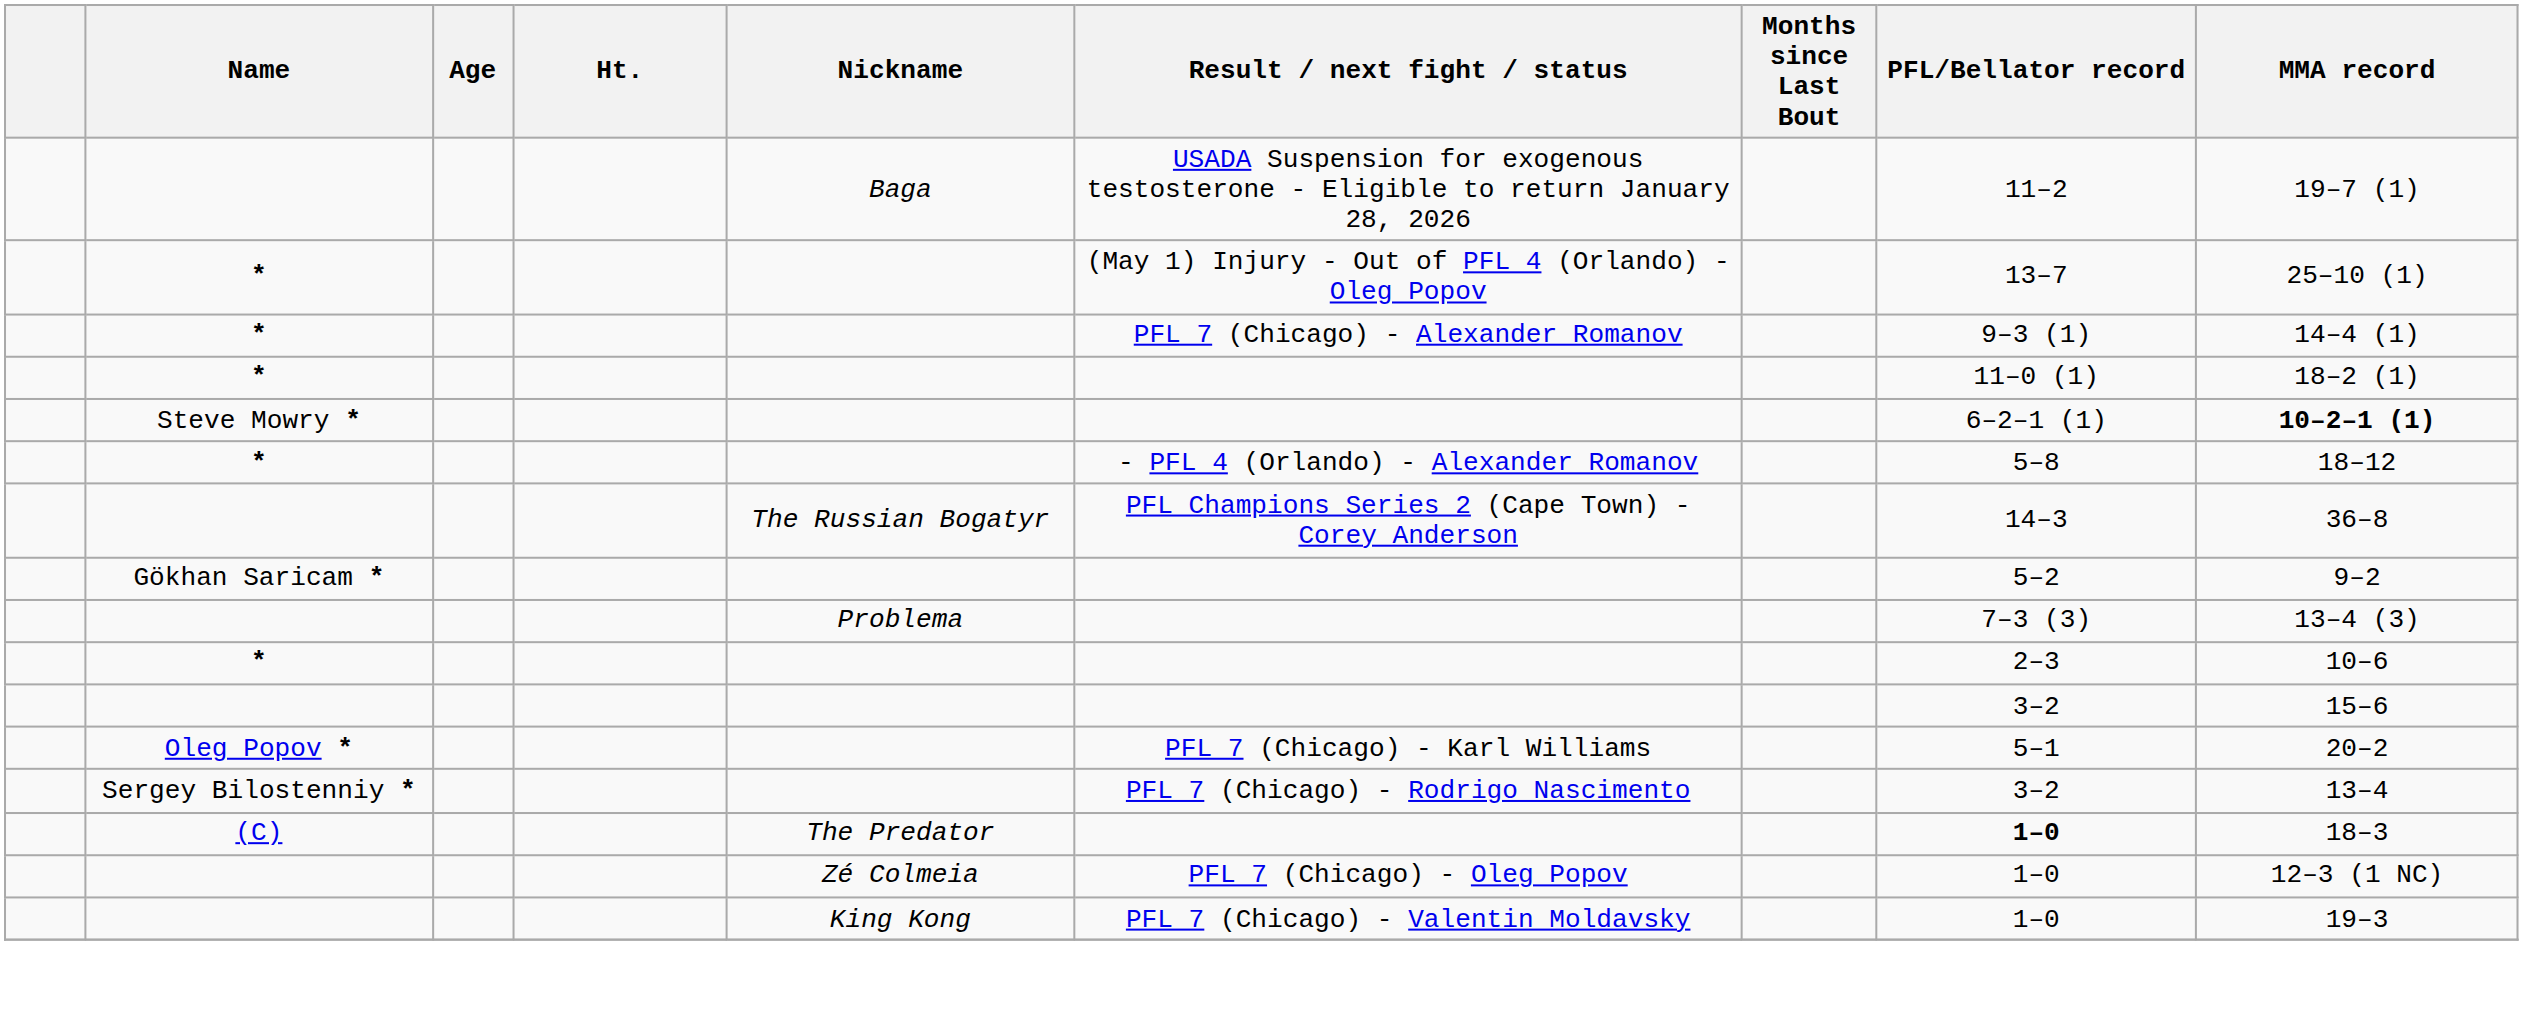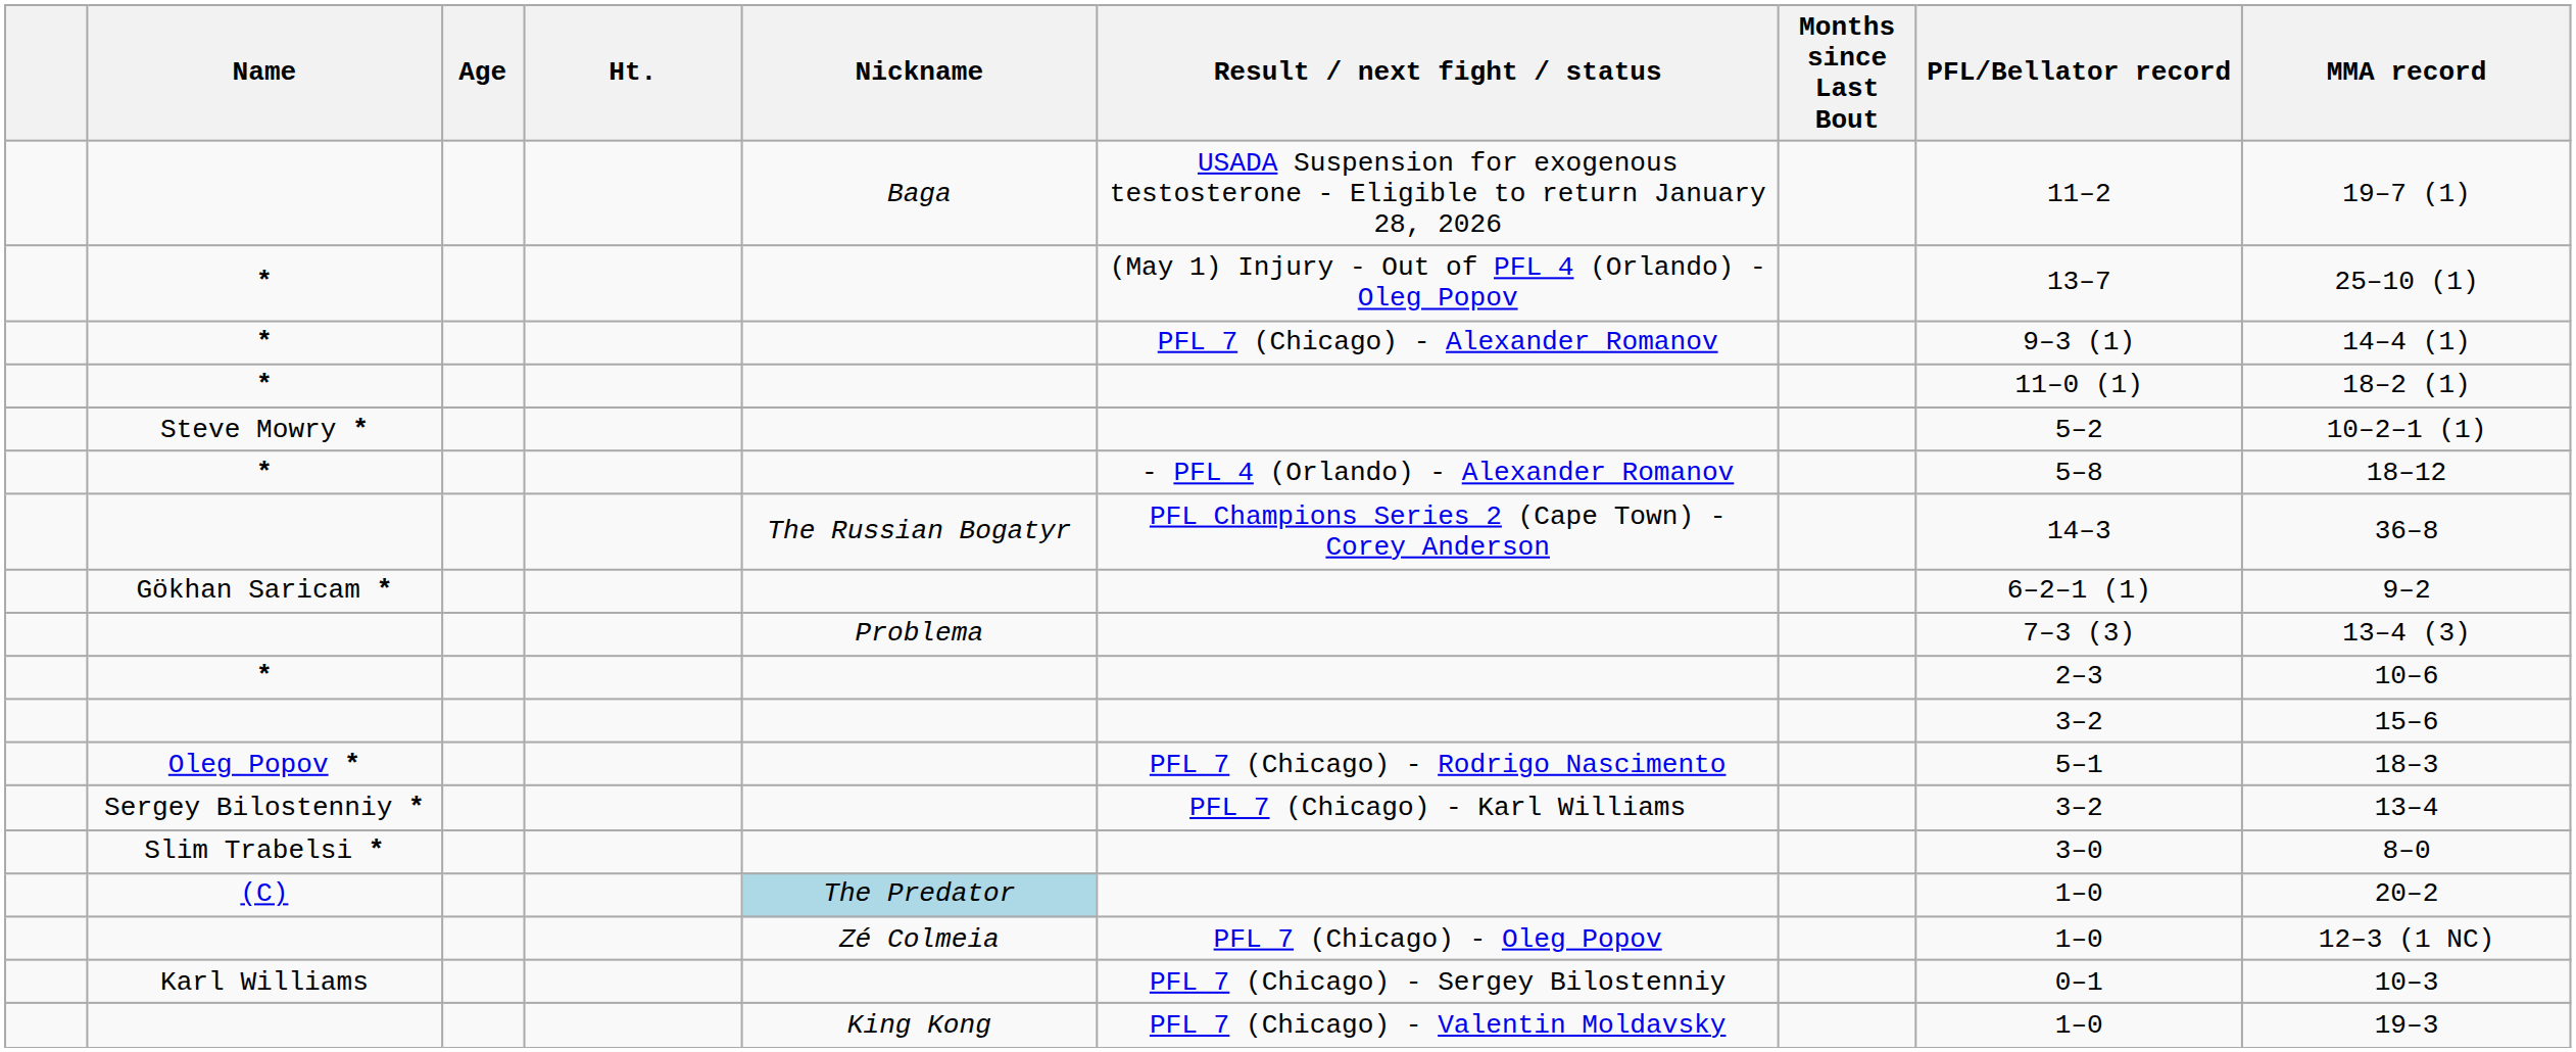Steve Mowry * | PFL/Bellator record: 6–2–1 (1) -> 5–2
Steve Mowry * | MMA record: bold -> normal
Gökhan Saricam * | PFL/Bellator record: 5–2 -> 6–2–1 (1)
Oleg Popov * | Result / next fight / status: PFL 7 (Chicago) - Karl Williams -> PFL 7 (Chicago) - Rodrigo Nascimento
Oleg Popov * | MMA record: 20–2 -> 18–3
Sergey Bilostenniy * | Result / next fight / status: PFL 7 (Chicago) - Rodrigo Nascimento -> PFL 7 (Chicago) - Karl Williams
+ row: Slim Trabelsi * | 3–0 | 8–0
(C) | Nickname: no background -> lightblue background
(C) | PFL/Bellator record: bold -> normal
(C) | MMA record: 18–3 -> 20–2
+ row: Karl Williams | PFL 7 (Chicago) - Sergey Bilostenniy | 0–1 | 10–3
